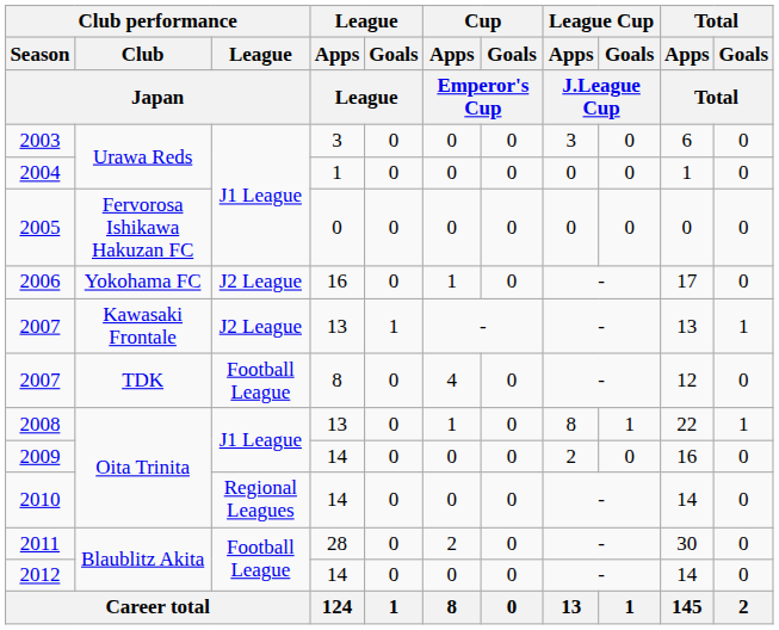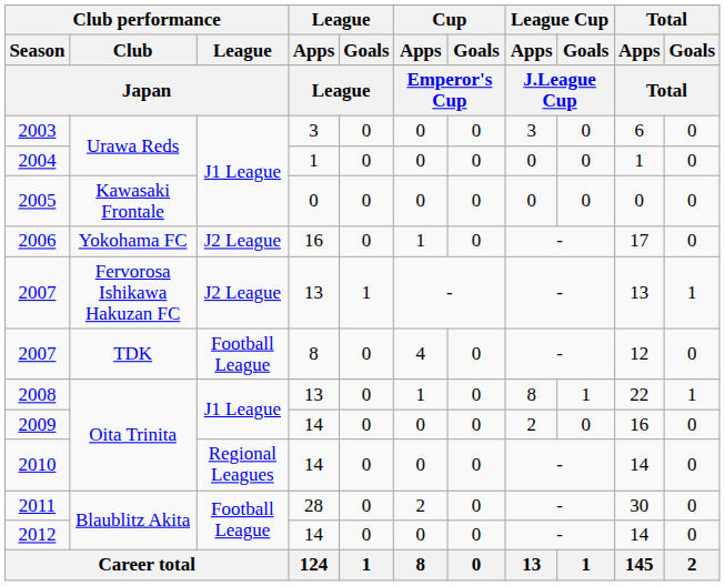2005 | Club performance / Club / Japan: Fervorosa Ishikawa Hakuzan FC -> Kawasaki Frontale
2007 / 13 | Club performance / Club / Japan: Kawasaki Frontale -> Fervorosa Ishikawa Hakuzan FC
